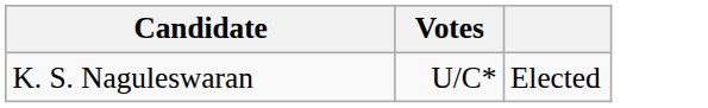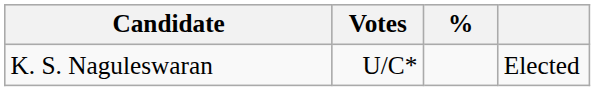+ column: %
